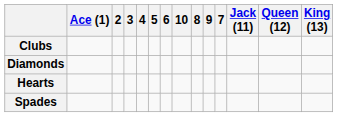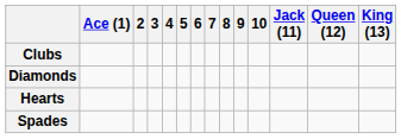columns swapped: 7 <-> 10
